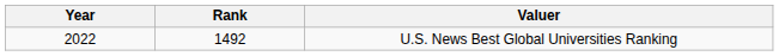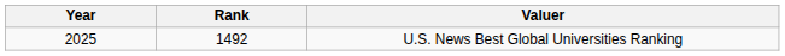U.S. News Best Global Universities Ranking | Year: 2022 -> 2025
